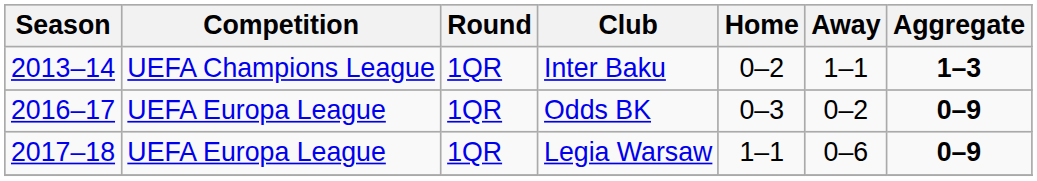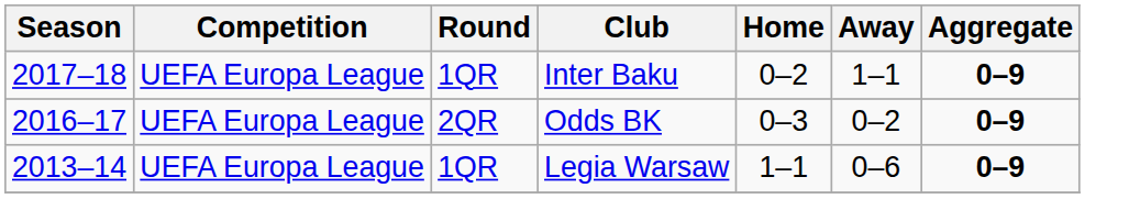Inter Baku | Season: 2013–14 -> 2017–18
Inter Baku | Competition: UEFA Champions League -> UEFA Europa League
Inter Baku | Aggregate: 1–3 -> 0–9
Odds BK | Round: 1QR -> 2QR
Legia Warsaw | Season: 2017–18 -> 2013–14
